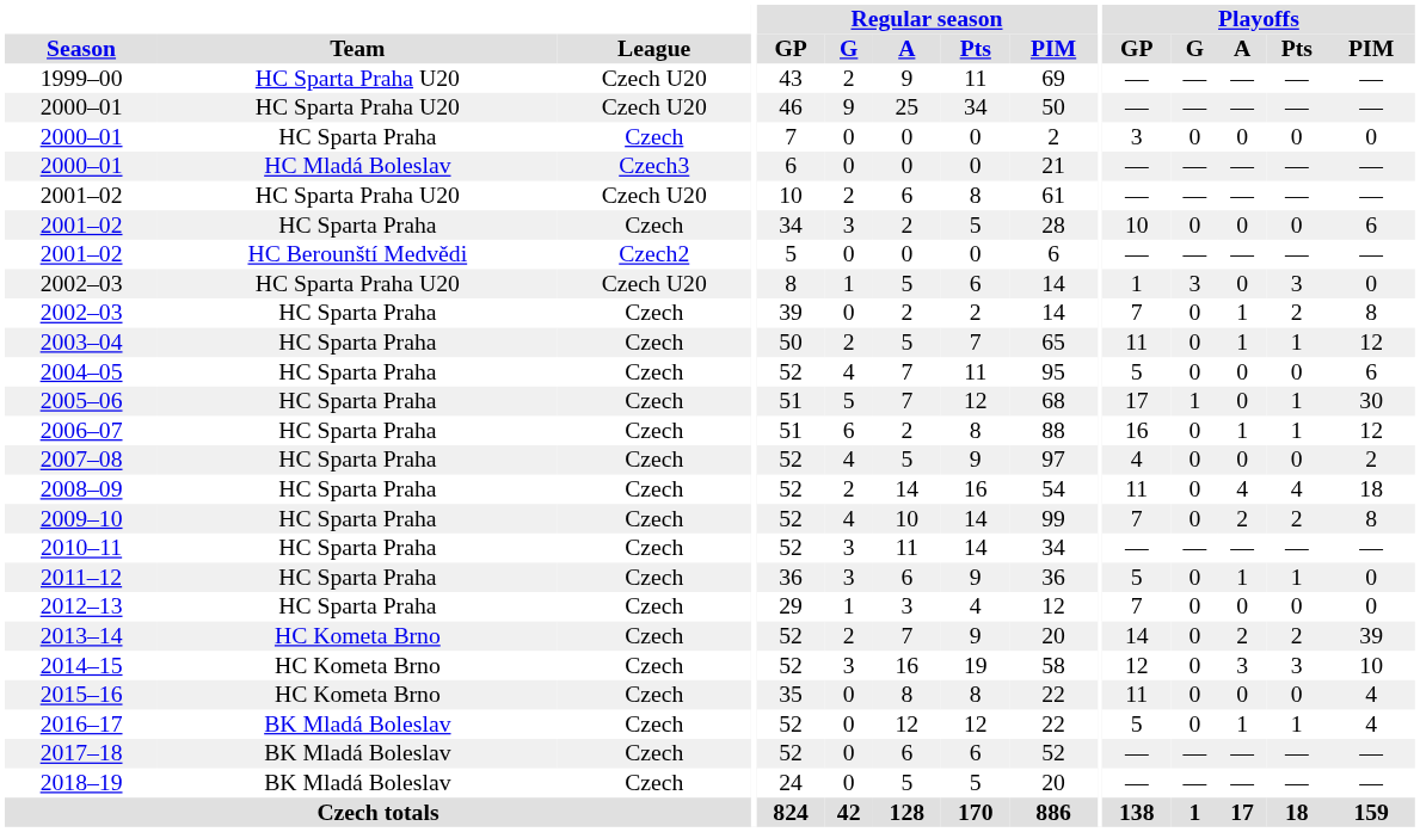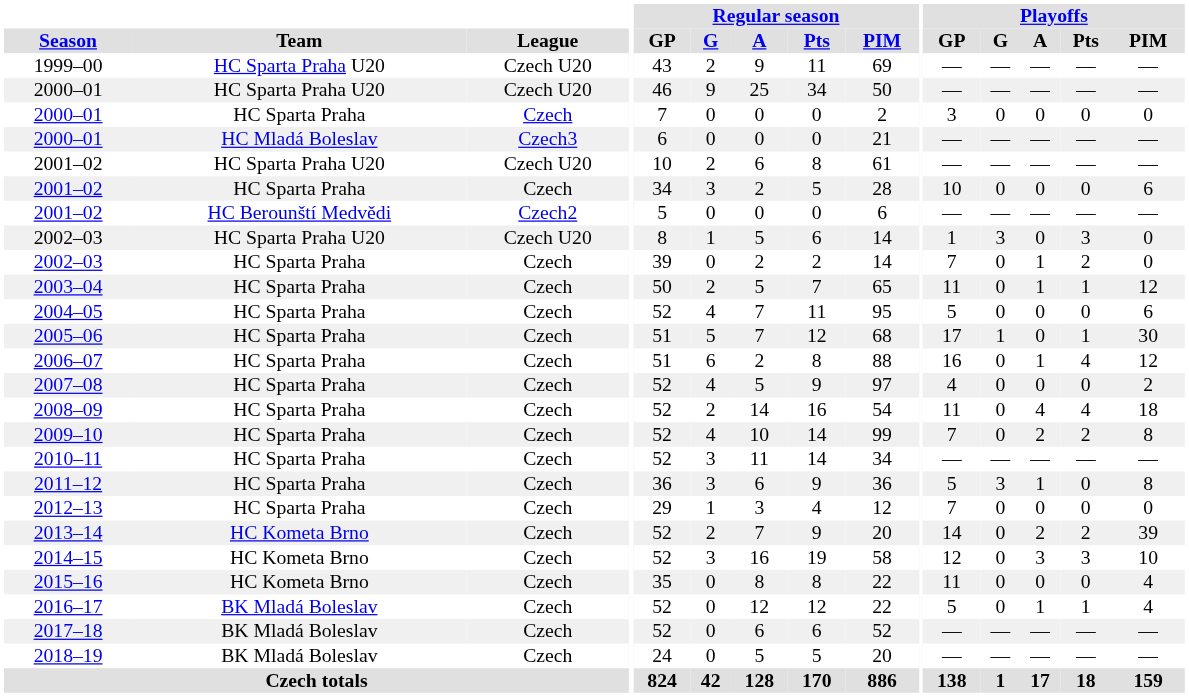2002–03 / HC Sparta Praha | Playoffs / PIM: 8 -> 0
2006–07 | Playoffs / Pts: 1 -> 4
2011–12 | Playoffs / G: 0 -> 3
2011–12 | Playoffs / Pts: 1 -> 0
2011–12 | Playoffs / PIM: 0 -> 8
